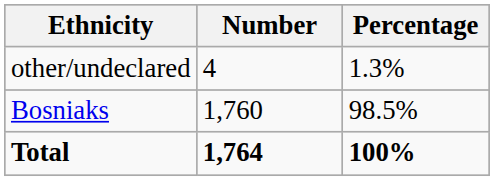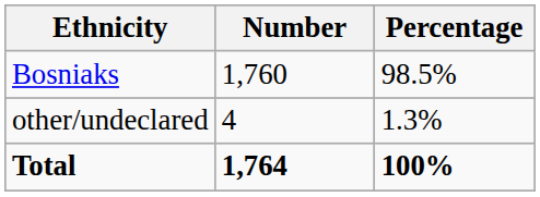rows swapped: Bosniaks <-> other/undeclared
